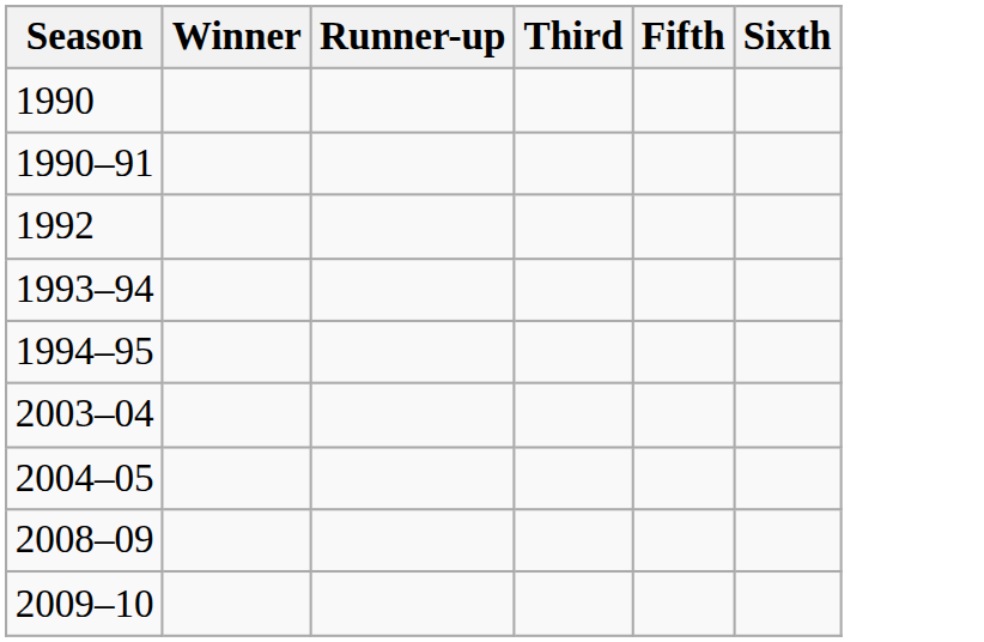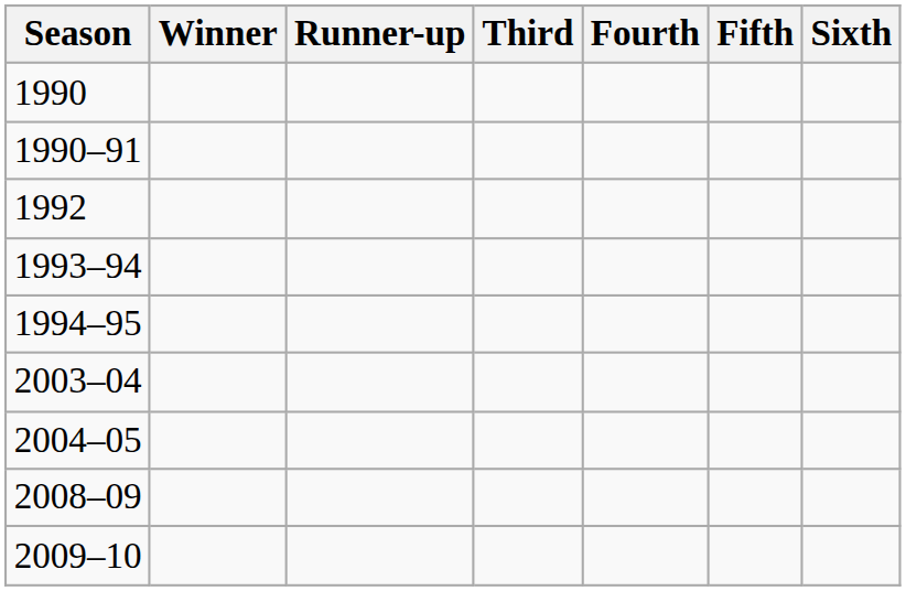+ column: Fourth
